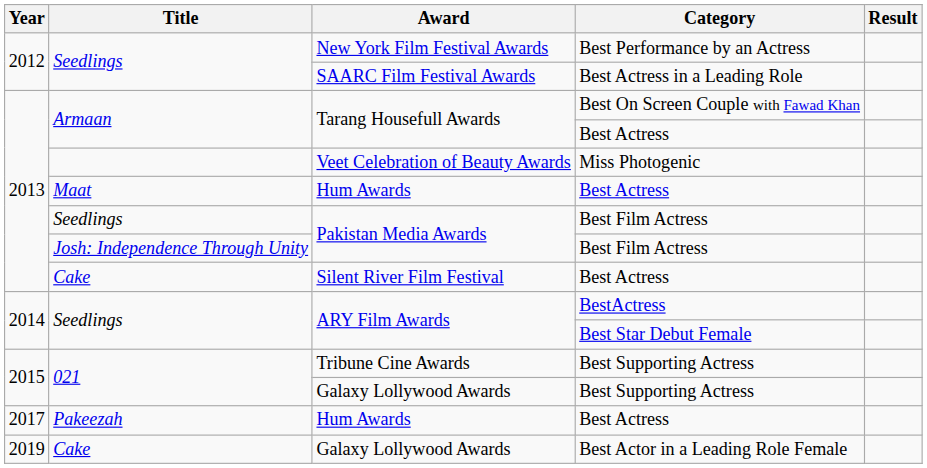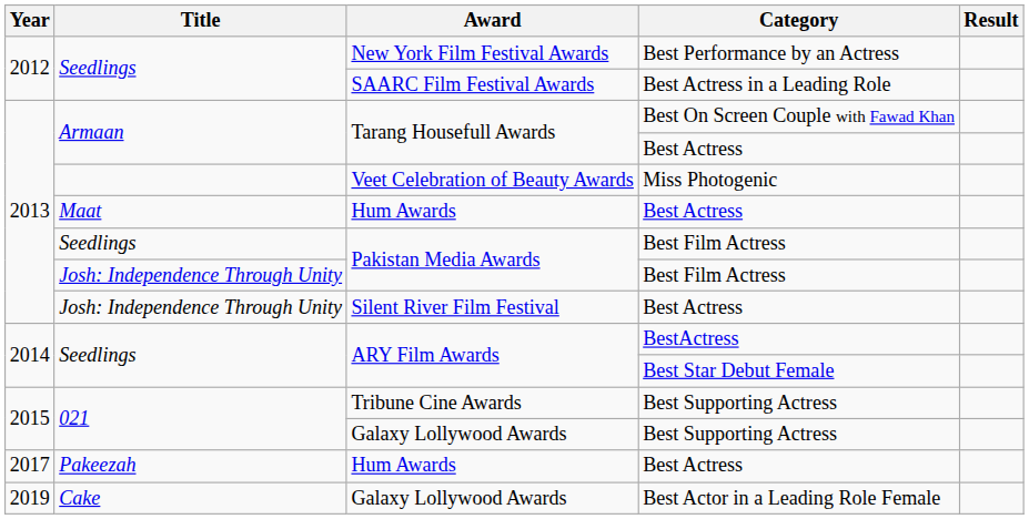Silent River Film Festival | Title: Cake -> Josh: Independence Through Unity
